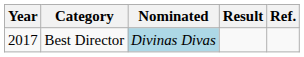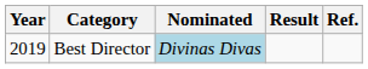Best Director | Year: 2017 -> 2019
